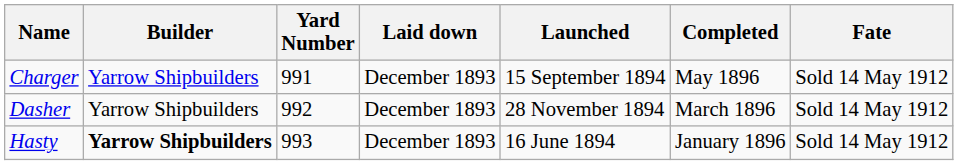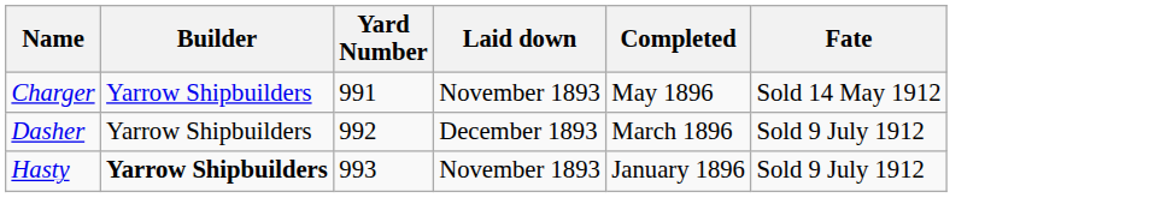- column: Launched | 15 September 1894 | 28 November 1894 | 16 June 1894
Charger | Laid down: December 1893 -> November 1893
Dasher | Fate: Sold 14 May 1912 -> Sold 9 July 1912
Hasty | Laid down: December 1893 -> November 1893
Hasty | Fate: Sold 14 May 1912 -> Sold 9 July 1912
